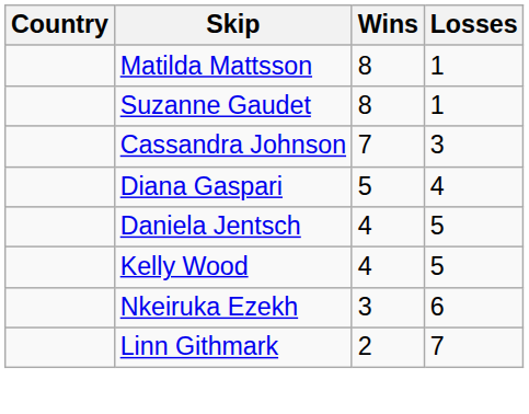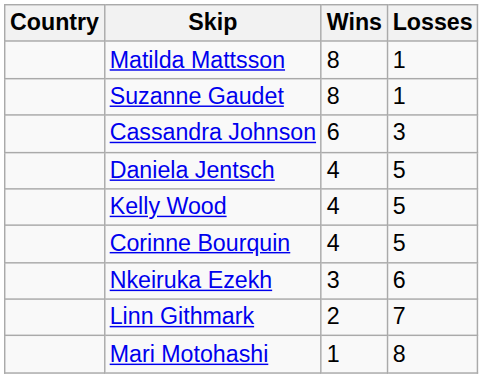Cassandra Johnson | Wins: 7 -> 6
- row: Diana Gaspari | 5 | 4
+ row: Corinne Bourquin | 4 | 5
+ row: Mari Motohashi | 1 | 8
